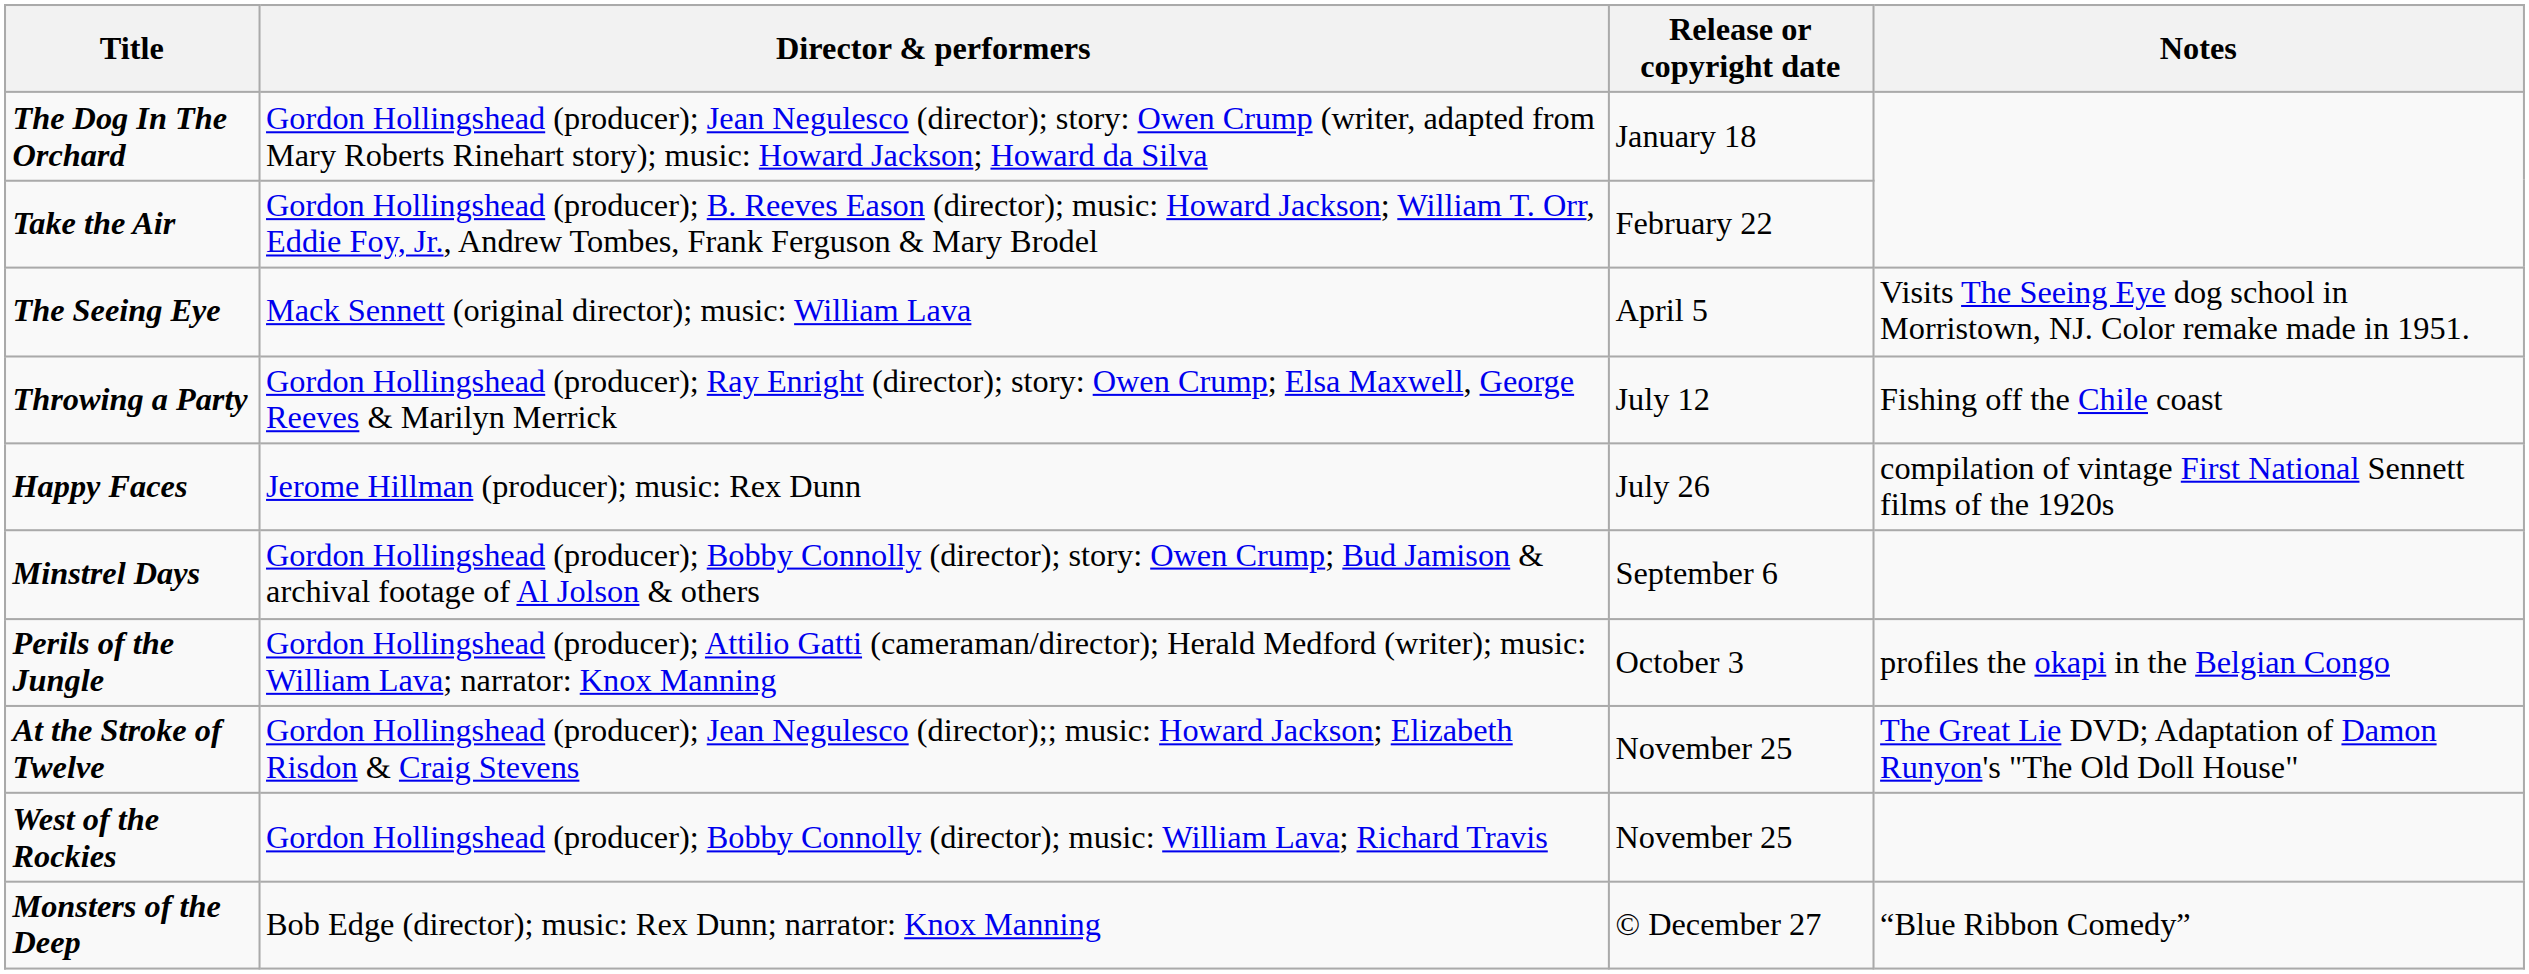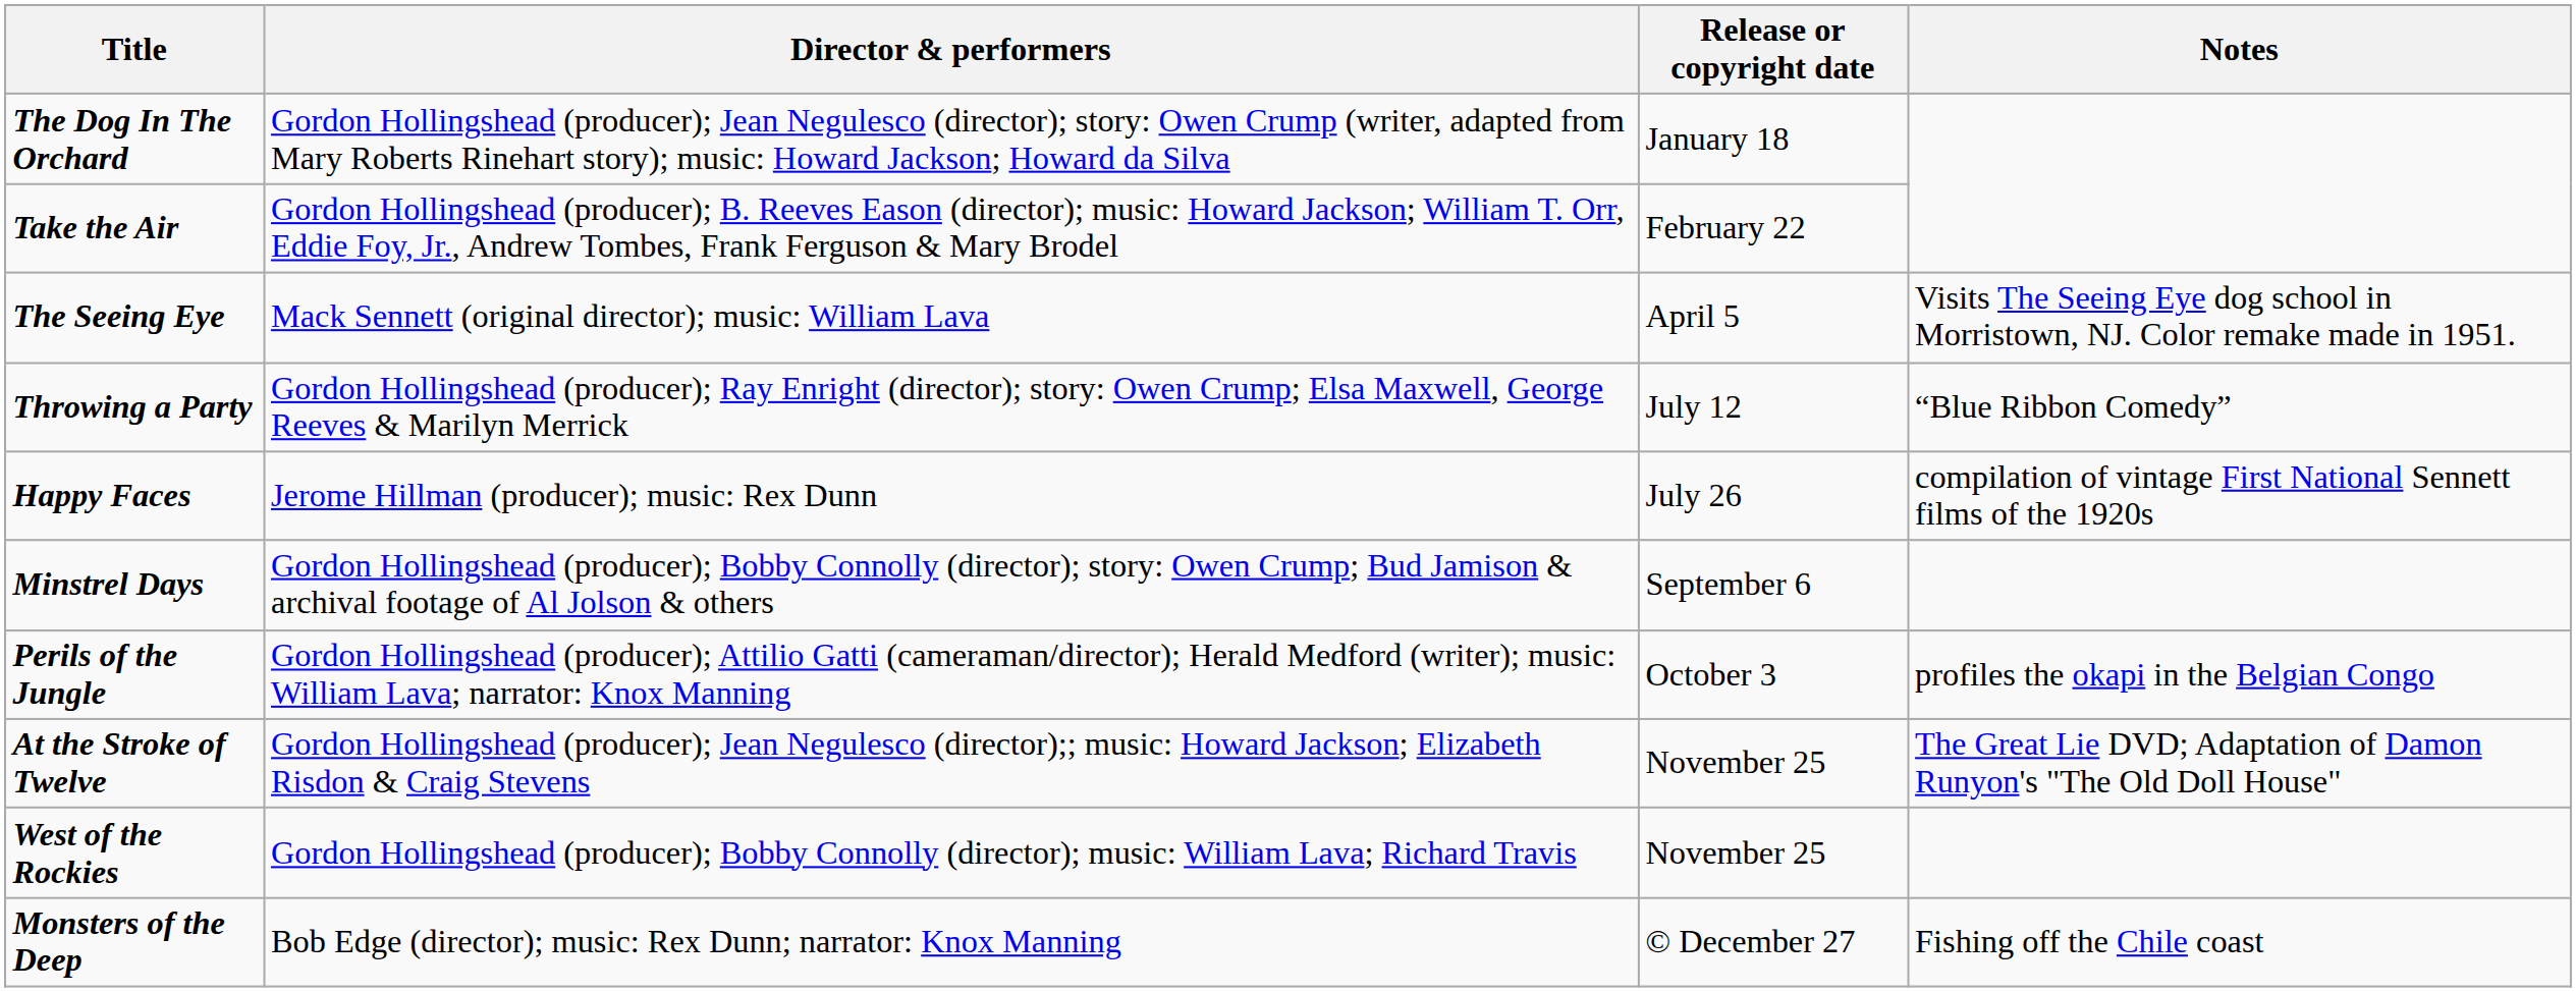Throwing a Party | Notes: Fishing off the Chile coast -> “Blue Ribbon Comedy”
Monsters of the Deep | Notes: “Blue Ribbon Comedy” -> Fishing off the Chile coast
